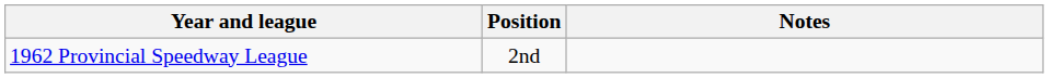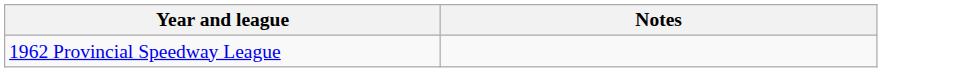- column: Position | 2nd
